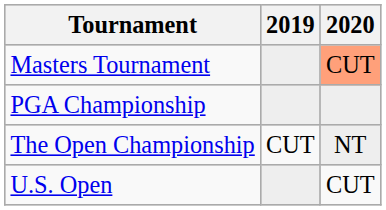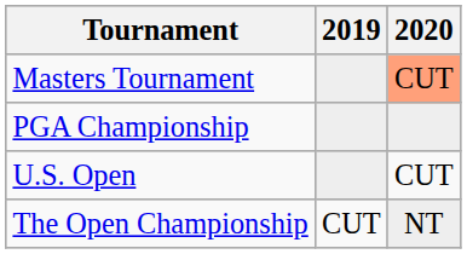rows swapped: U.S. Open <-> The Open Championship
